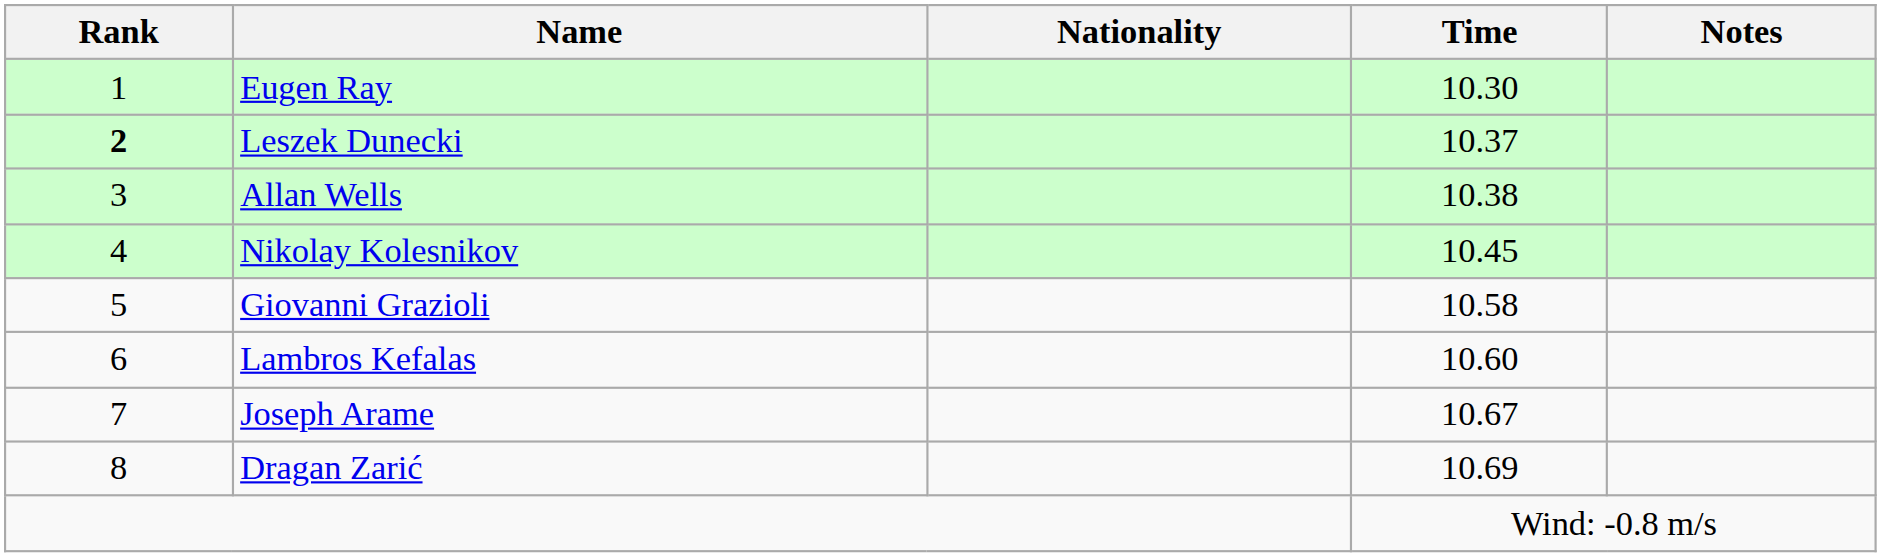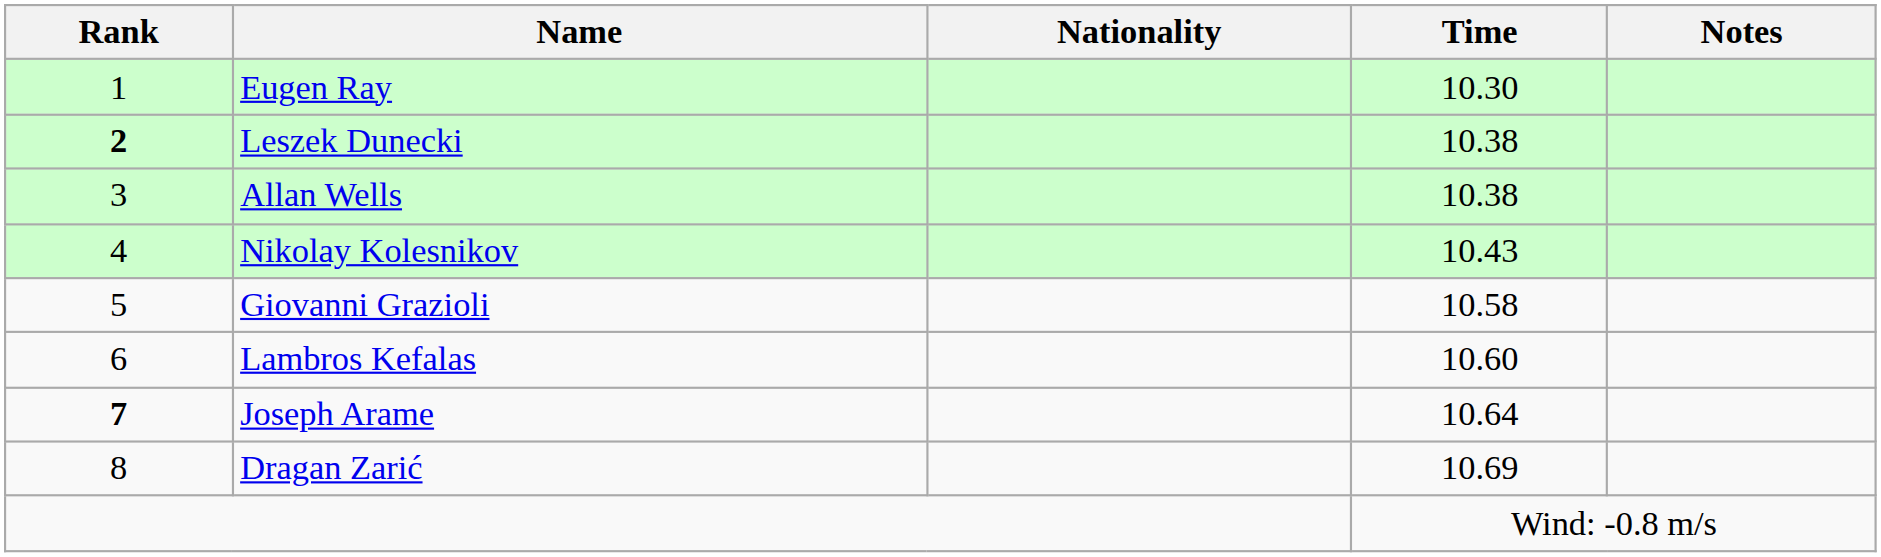Leszek Dunecki | Time: 10.37 -> 10.38
Nikolay Kolesnikov | Time: 10.45 -> 10.43
Joseph Arame | Rank: normal -> bold
Joseph Arame | Time: 10.67 -> 10.64
